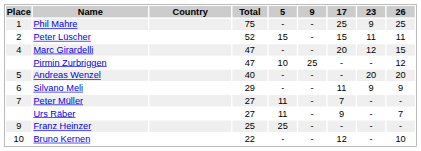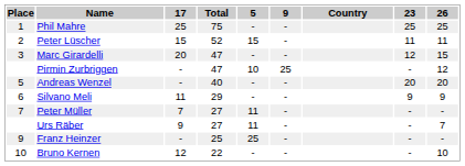columns swapped: Country <-> 17
Phil Mahre | 23: 9 -> 25
Marc Girardelli | Place: 4 -> 3
